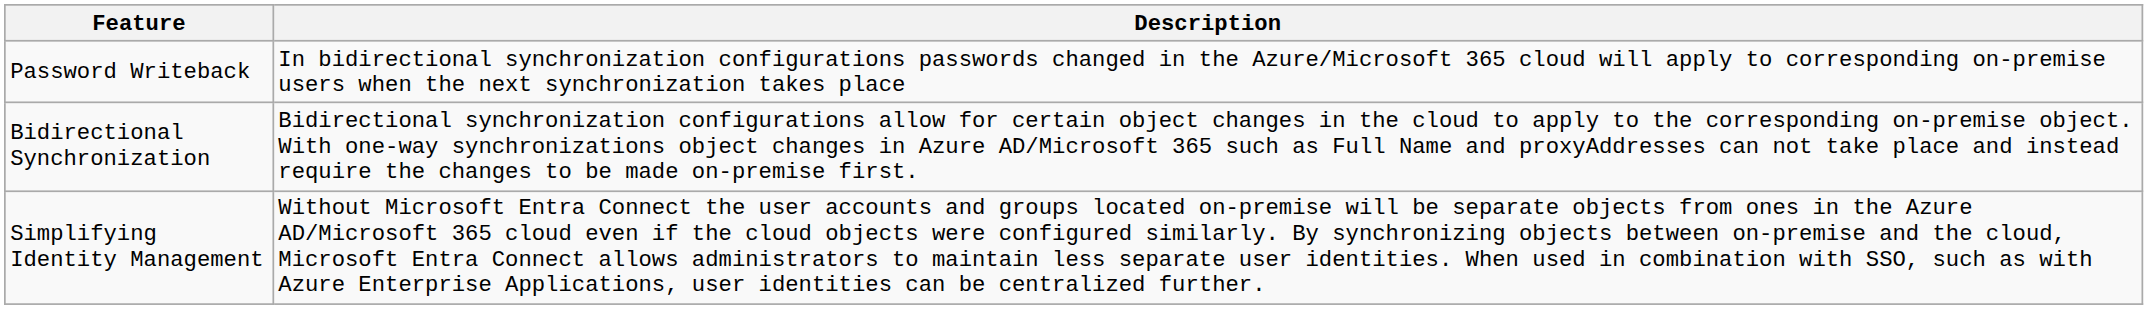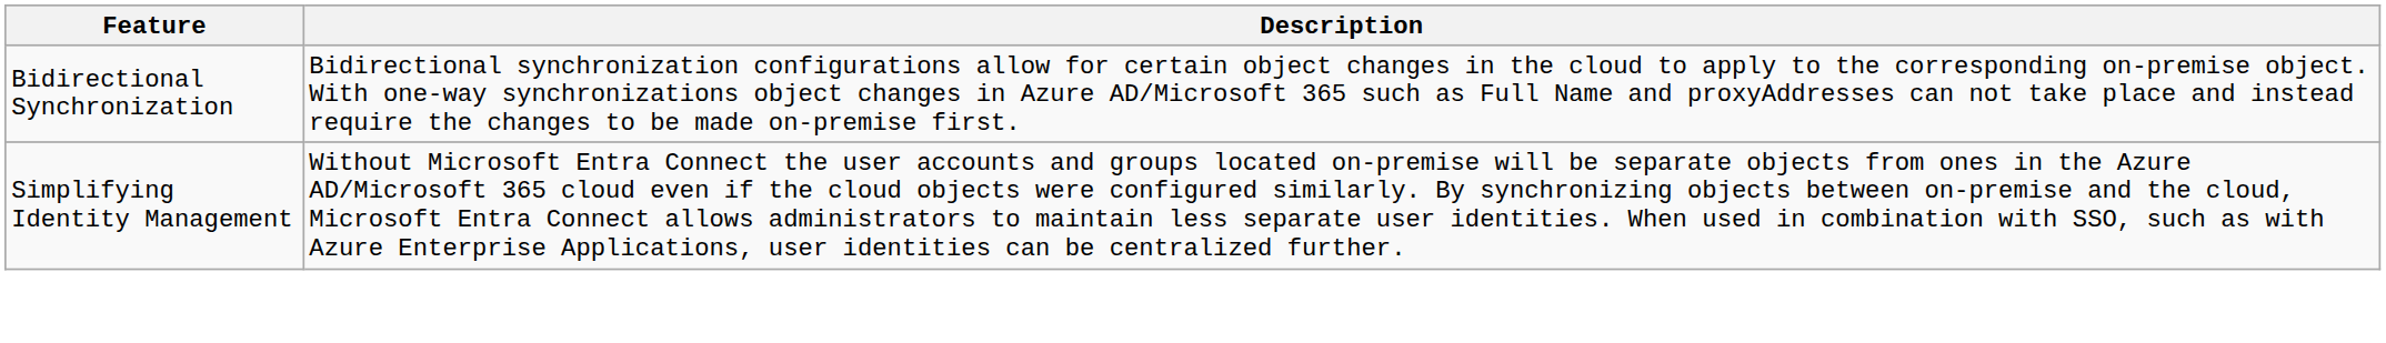- row: Password Writeback | In bidirectional synchronization configurations passwords changed in the Azure/Microsoft 365 cloud will apply to corresponding on-premise users when the next synchronization takes place
